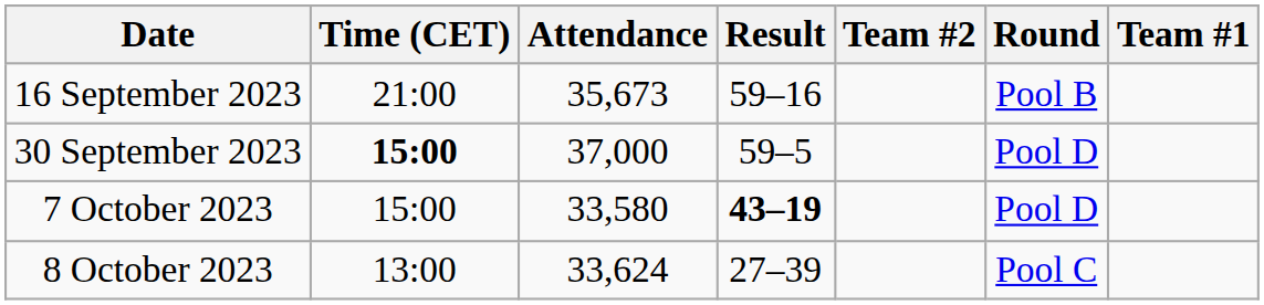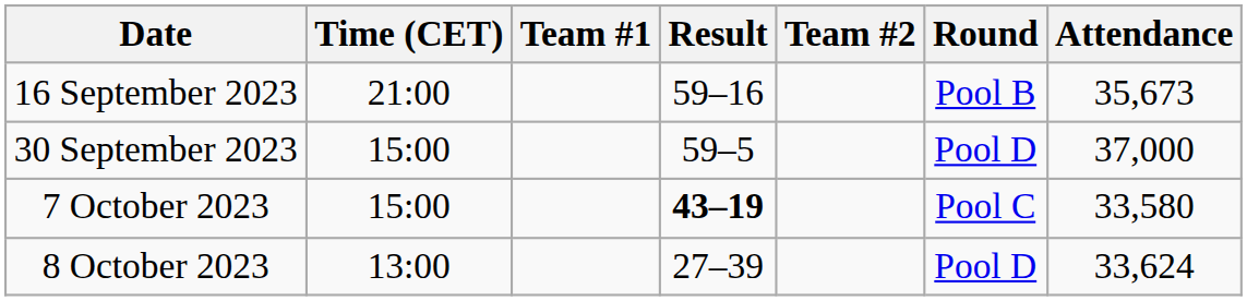columns swapped: Team #1 <-> Attendance
30 September 2023 | Time (CET): bold -> normal
7 October 2023 | Round: Pool D -> Pool C
8 October 2023 | Round: Pool C -> Pool D
